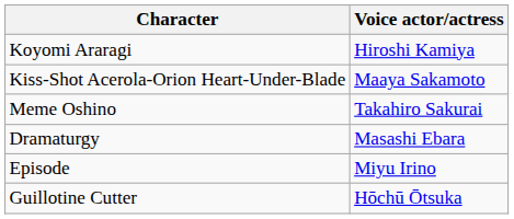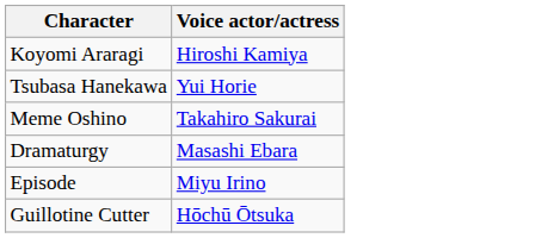+ row: Tsubasa Hanekawa | Yui Horie
- row: Kiss-Shot Acerola-Orion Heart-Under-Blade | Maaya Sakamoto
